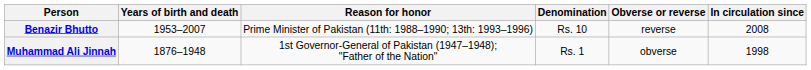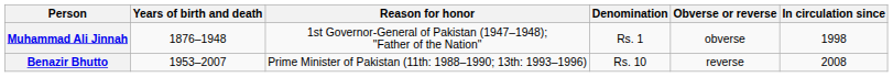rows swapped: Muhammad Ali Jinnah <-> Benazir Bhutto
